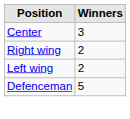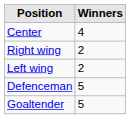Center | Winners: 3 -> 4
+ row: Goaltender | 5
